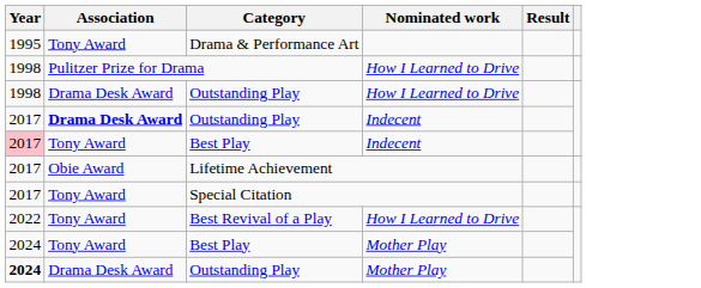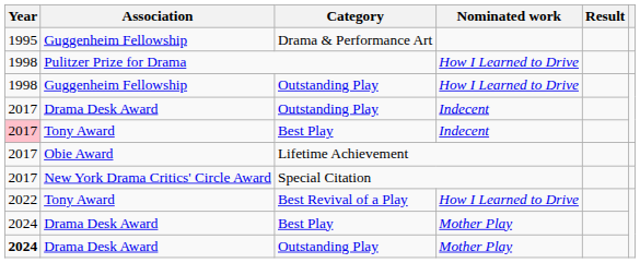Drama & Performance Art | Association: Tony Award -> Guggenheim Fellowship
Outstanding Play / How I Learned to Drive | Association: Drama Desk Award -> Guggenheim Fellowship
Outstanding Play / Indecent | Association: bold -> normal
Special Citation | Association: Tony Award -> New York Drama Critics' Circle Award
Best Play / Mother Play | Association: Tony Award -> Drama Desk Award
